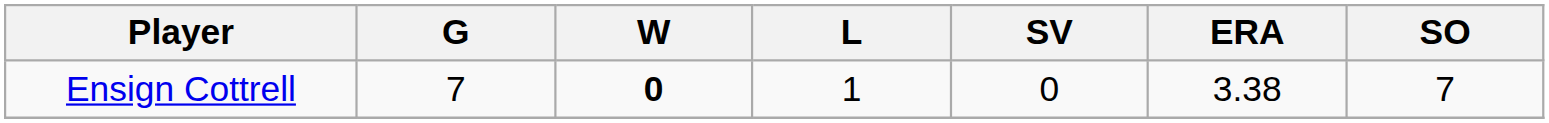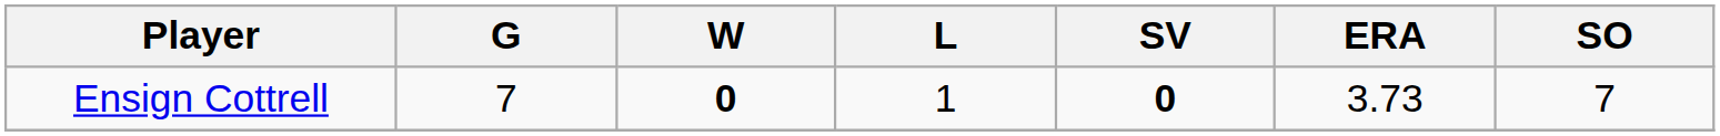Ensign Cottrell | SV: normal -> bold
Ensign Cottrell | ERA: 3.38 -> 3.73
